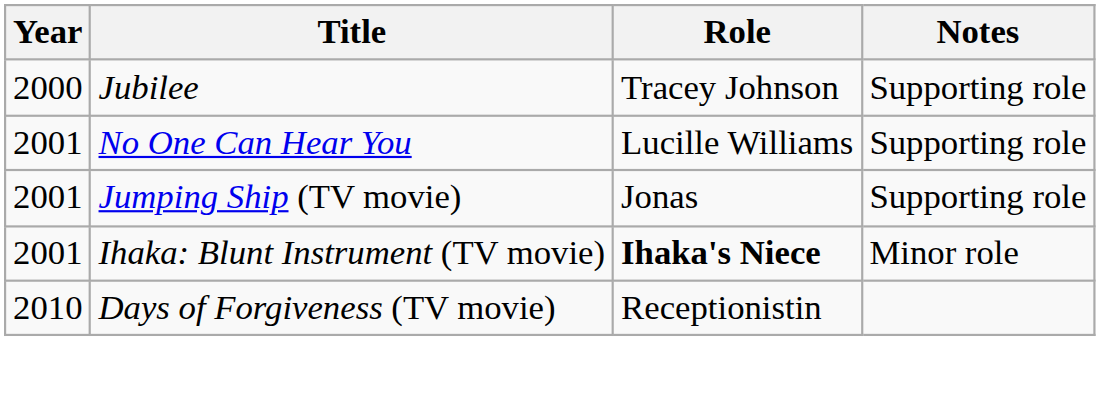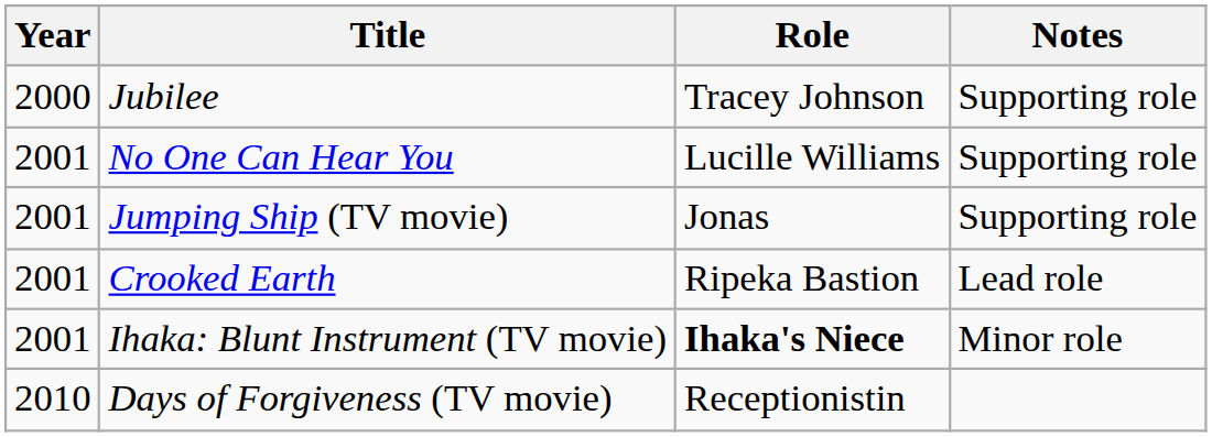+ row: 2001 | Crooked Earth | Ripeka Bastion | Lead role
